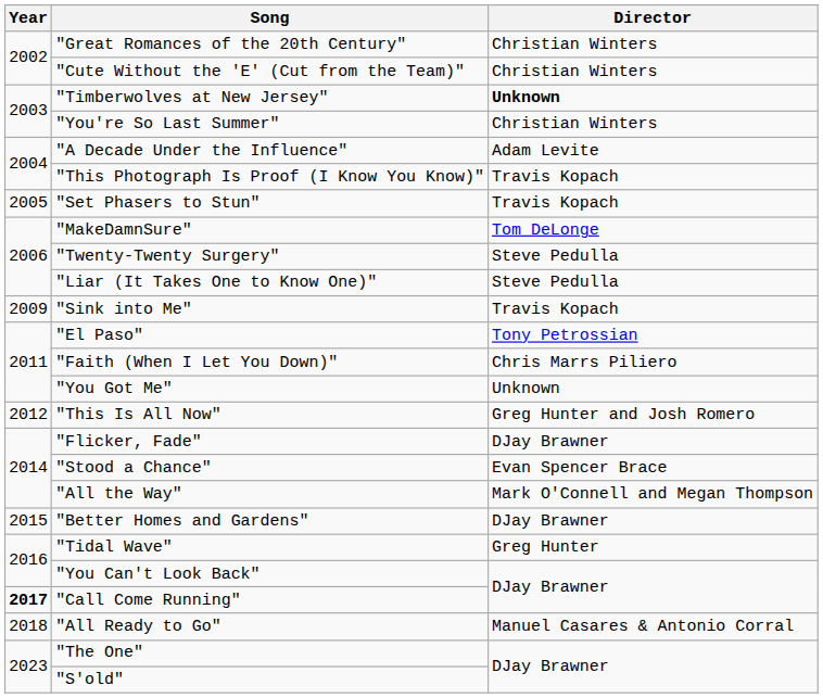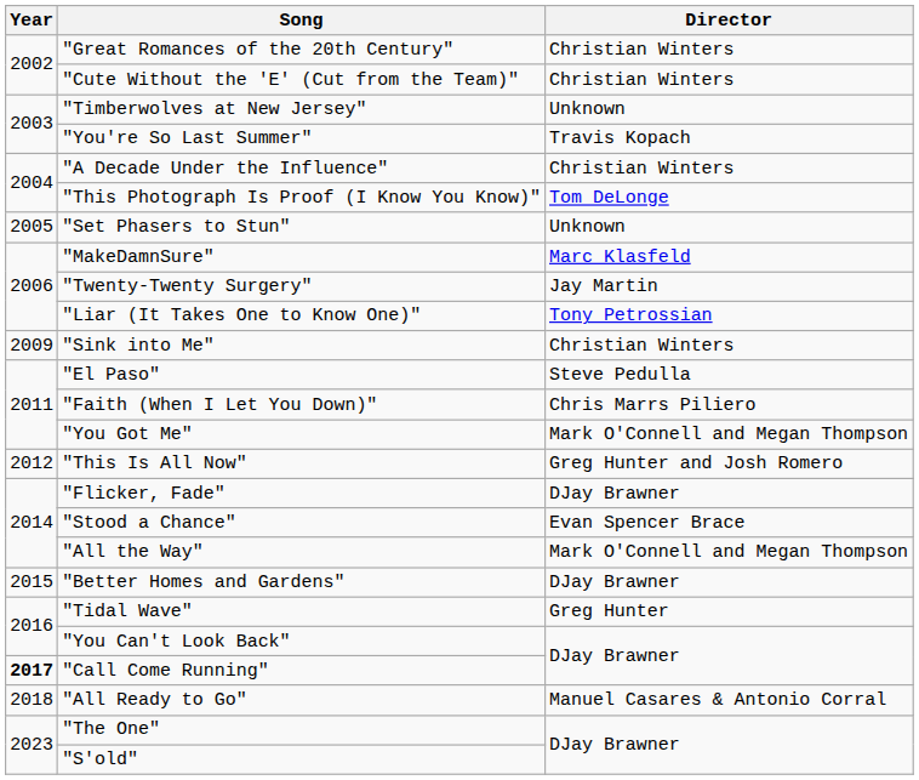"Timberwolves at New Jersey" | Director: bold -> normal
"You're So Last Summer" | Director: Christian Winters -> Travis Kopach
"A Decade Under the Influence" | Director: Adam Levite -> Christian Winters
"This Photograph Is Proof (I Know You Know)" | Director: Travis Kopach -> Tom DeLonge
"Set Phasers to Stun" | Director: Travis Kopach -> Unknown
"MakeDamnSure" | Director: Tom DeLonge -> Marc Klasfeld
"Twenty-Twenty Surgery" | Director: Steve Pedulla -> Jay Martin
"Liar (It Takes One to Know One)" | Director: Steve Pedulla -> Tony Petrossian
"Sink into Me" | Director: Travis Kopach -> Christian Winters
"El Paso" | Director: Tony Petrossian -> Steve Pedulla
"You Got Me" | Director: Unknown -> Mark O'Connell and Megan Thompson
